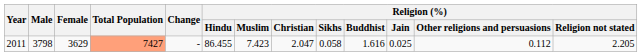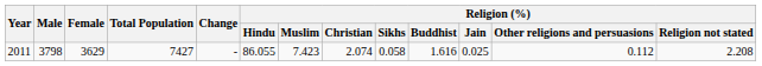2011 | Total Population: lightsalmon background -> no background
2011 | Religion (%) / Hindu: 86.455 -> 86.055
2011 | Religion (%) / Christian: 2.047 -> 2.074
2011 | Religion (%) / Religion not stated: 2.205 -> 2.208
